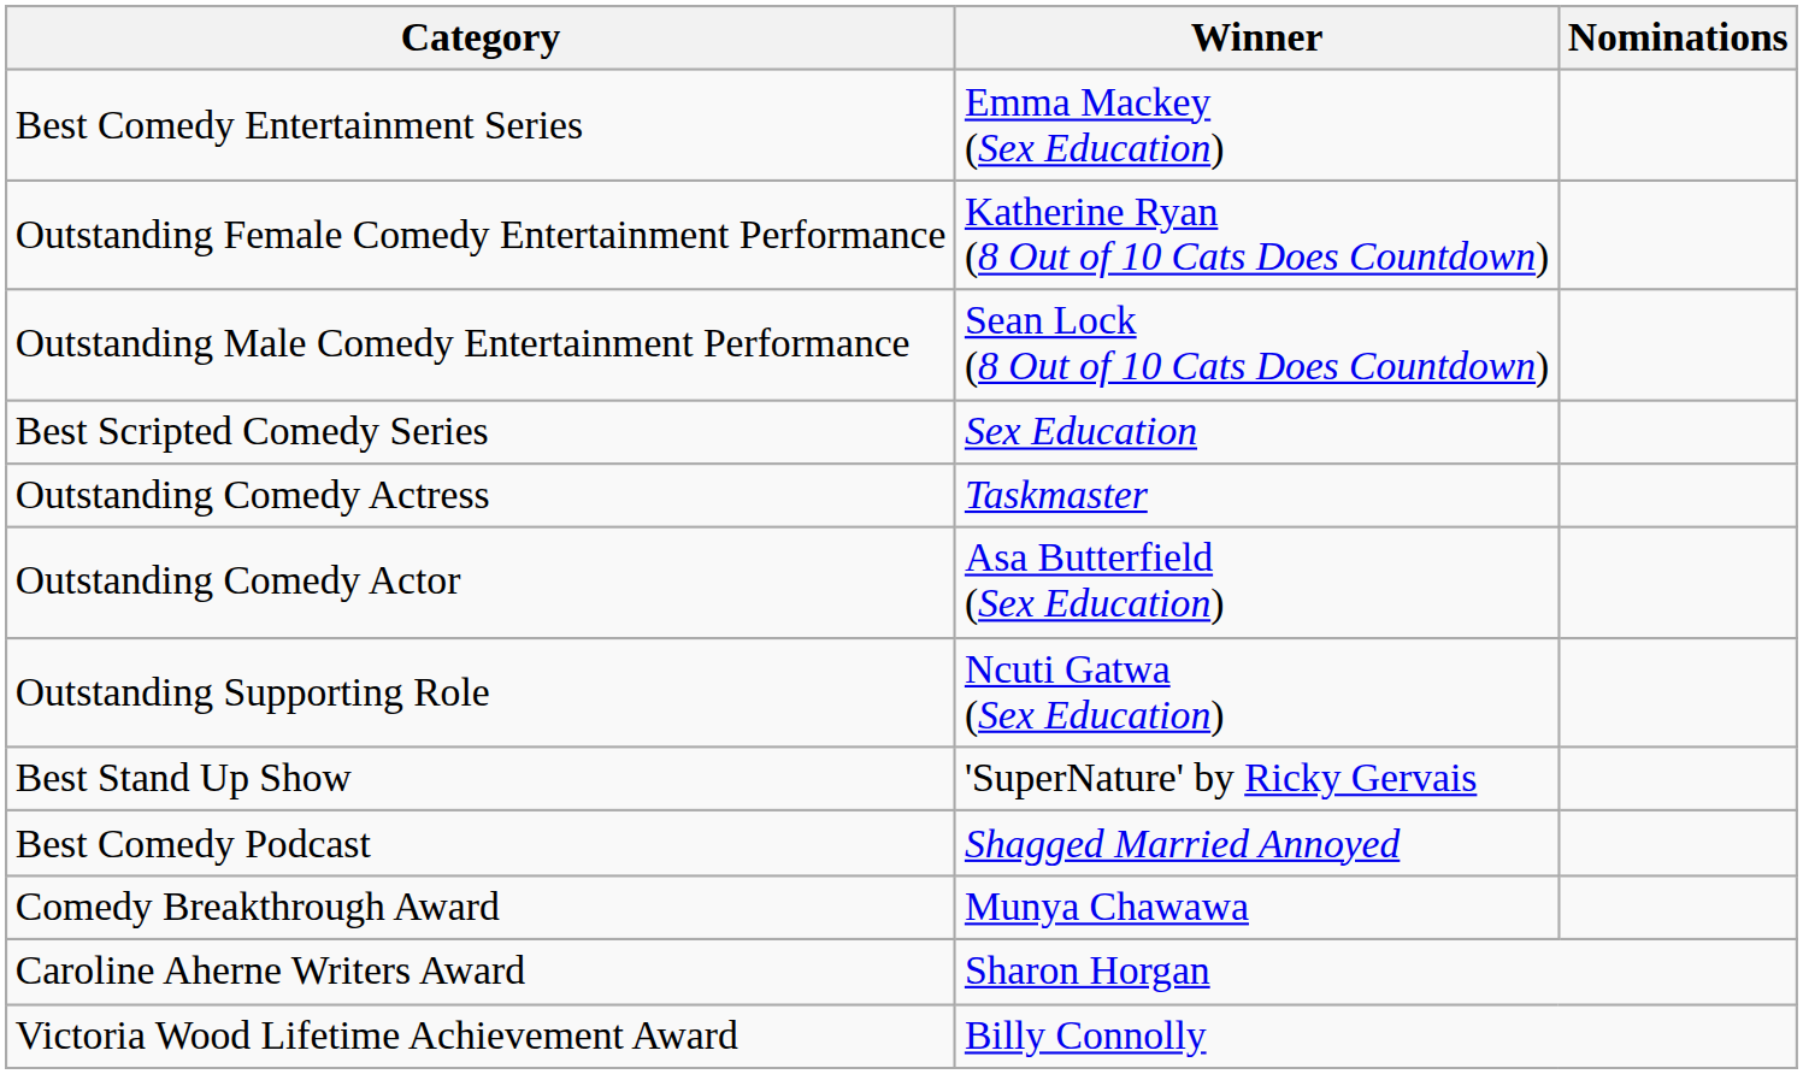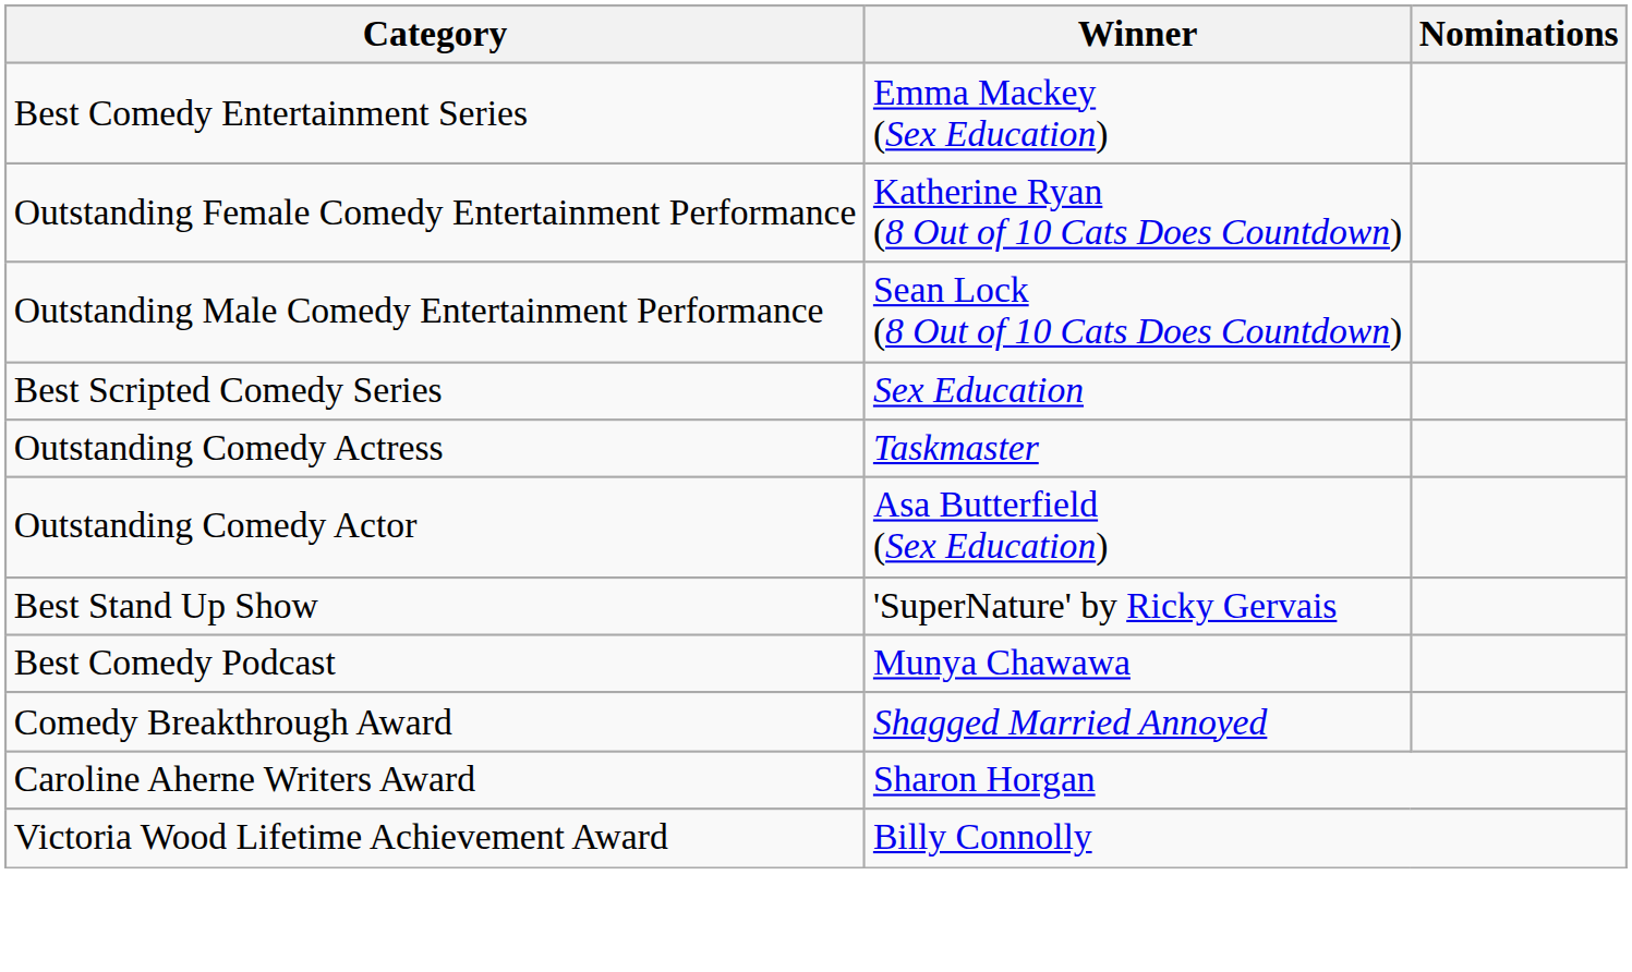- row: Outstanding Supporting Role | Ncuti Gatwa (Sex Education)
Best Comedy Podcast | Winner: Shagged Married Annoyed -> Munya Chawawa
Comedy Breakthrough Award | Winner: Munya Chawawa -> Shagged Married Annoyed
